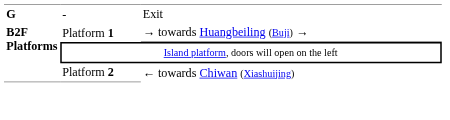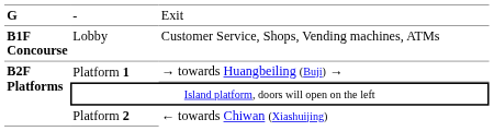+ row: B1F Concourse | Lobby | Customer Service, Shops, Vending machines, ATMs
